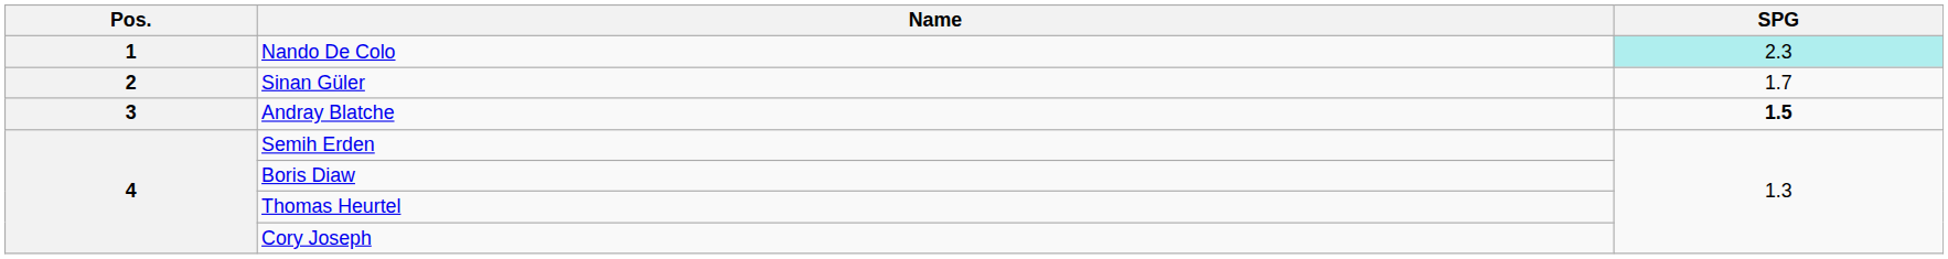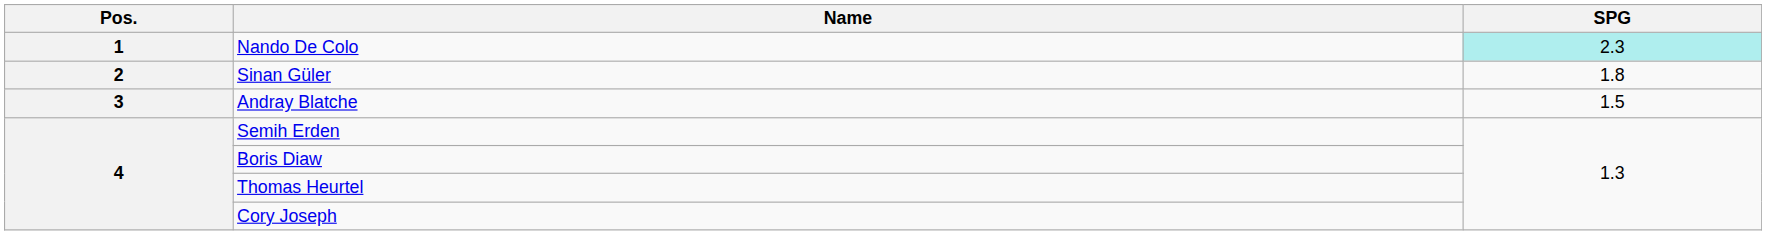Sinan Güler | SPG: 1.7 -> 1.8
Andray Blatche | SPG: bold -> normal
